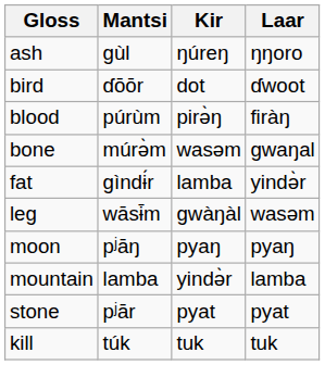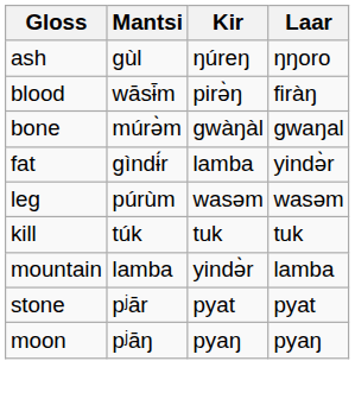- row: bird | ɗōōr | dot | ɗwoot
blood | Mantsi: púrùm -> wāsɨ̄m
bone | Kir: wasəm -> gwàŋàl
leg | Mantsi: wāsɨ̄m -> púrùm
leg | Kir: gwàŋàl -> wasəm
rows swapped: moon <-> kill
